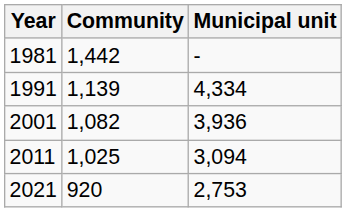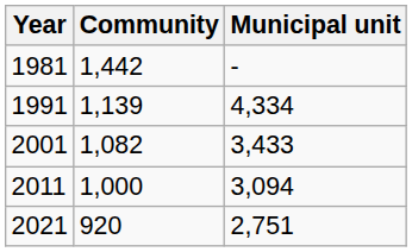2001 | Municipal unit: 3,936 -> 3,433
2011 | Community: 1,025 -> 1,000
2021 | Municipal unit: 2,753 -> 2,751
